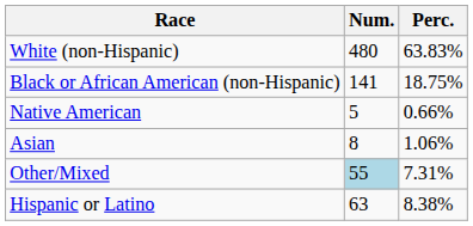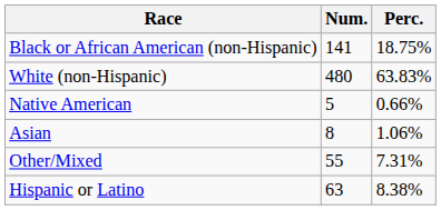rows swapped: White (non-Hispanic) <-> Black or African American (non-Hispanic)
Other/Mixed | Num.: lightblue background -> no background
